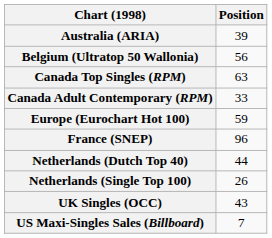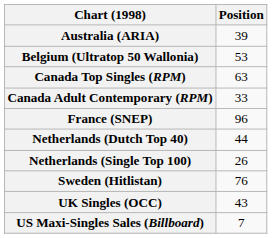Belgium (Ultratop 50 Wallonia) | Position: 56 -> 53
- row: Europe (Eurochart Hot 100) | 59
+ row: Sweden (Hitlistan) | 76
